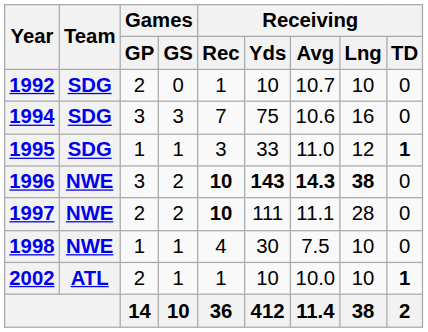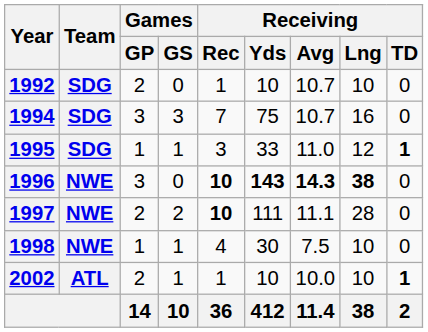1994 | Receiving / Avg: 10.6 -> 10.7
1996 | Games / GS: 2 -> 0
